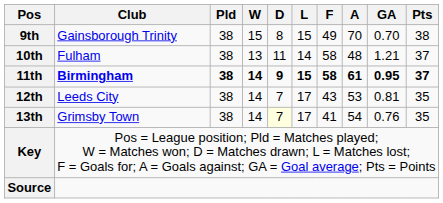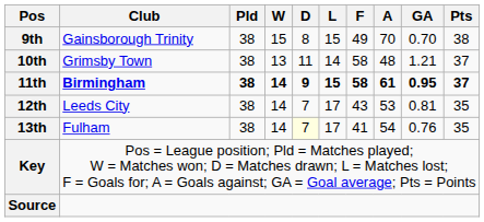10th | Club: Fulham -> Grimsby Town
13th | Club: Grimsby Town -> Fulham
